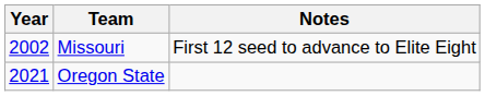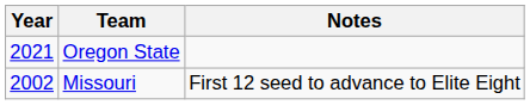rows swapped: Missouri <-> Oregon State
